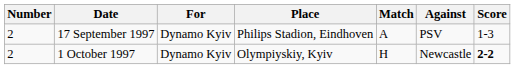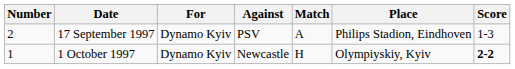columns swapped: Against <-> Place
1 October 1997 | Number: 2 -> 1
